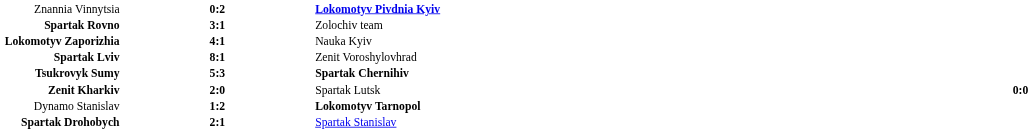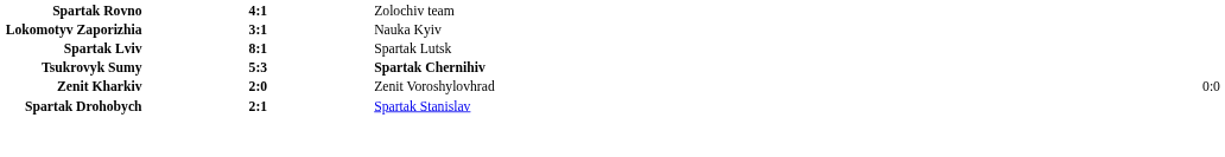- row: Znannia Vinnytsia | 0:2 | Lokomotyv Pivdnia Kyiv
Spartak Rovno | column 2: 3:1 -> 4:1
Lokomotyv Zaporizhia | column 2: 4:1 -> 3:1
Spartak Lviv | column 3: Zenit Voroshylovhrad -> Spartak Lutsk
Zenit Kharkiv | column 3: Spartak Lutsk -> Zenit Voroshylovhrad
Zenit Kharkiv | column 4: bold -> normal
- row: Dynamo Stanislav | 1:2 | Lokomotyv Tarnopol
